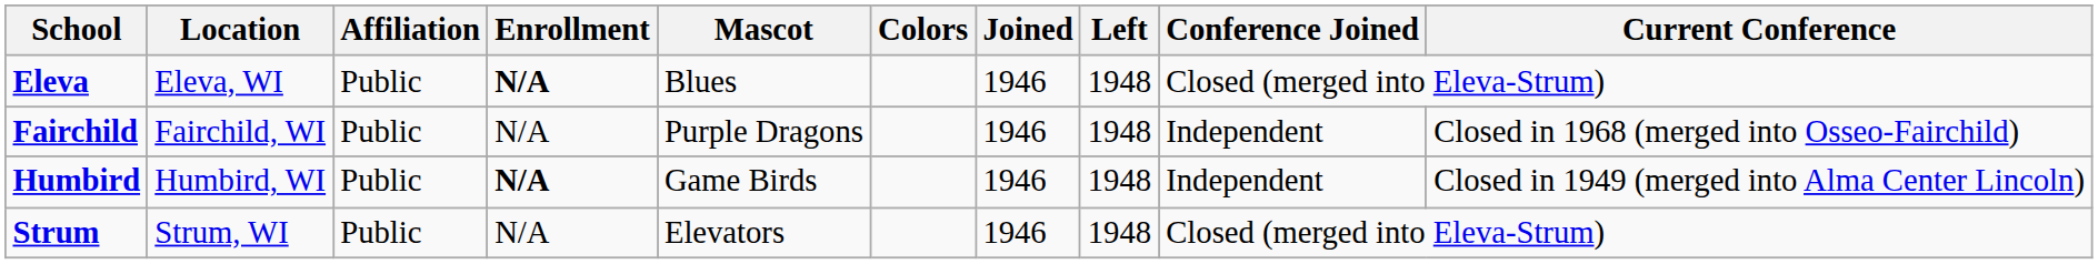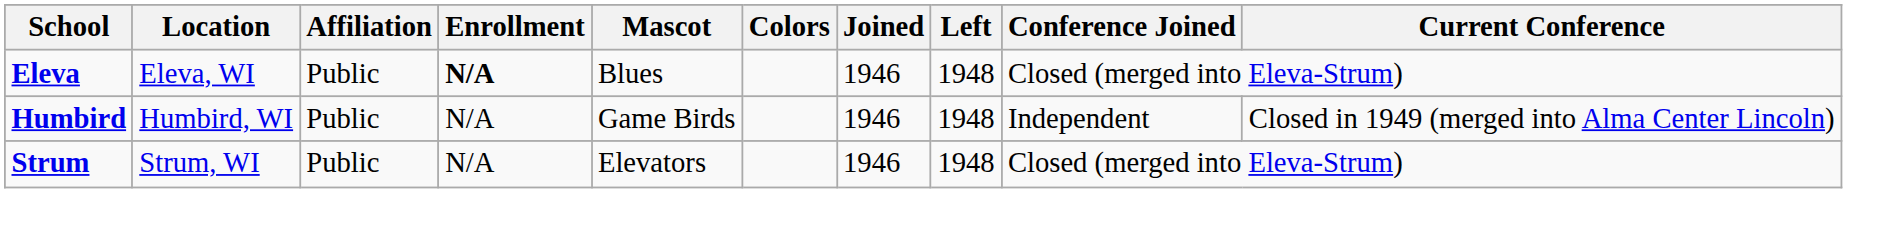- row: Fairchild | Fairchild, WI | Public | N/A | Purple Dragons | 1946 | 1948 | Independent | Closed in 1968 (merged into Osseo-Fairchild)
Humbird | Enrollment: bold -> normal
